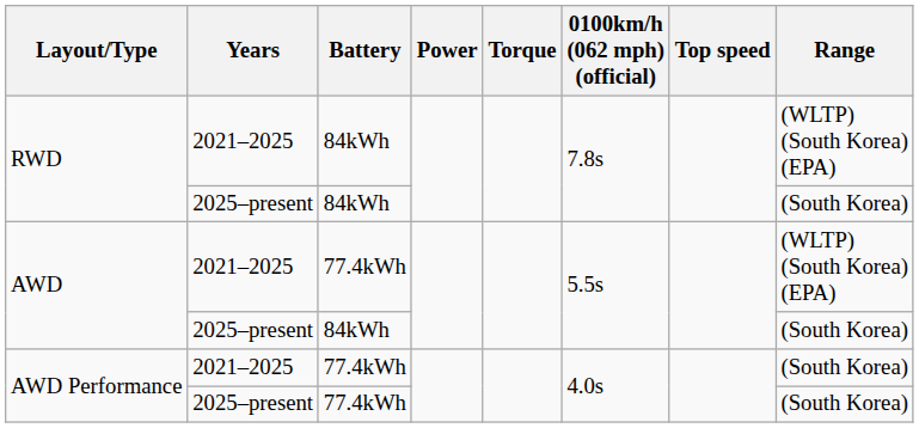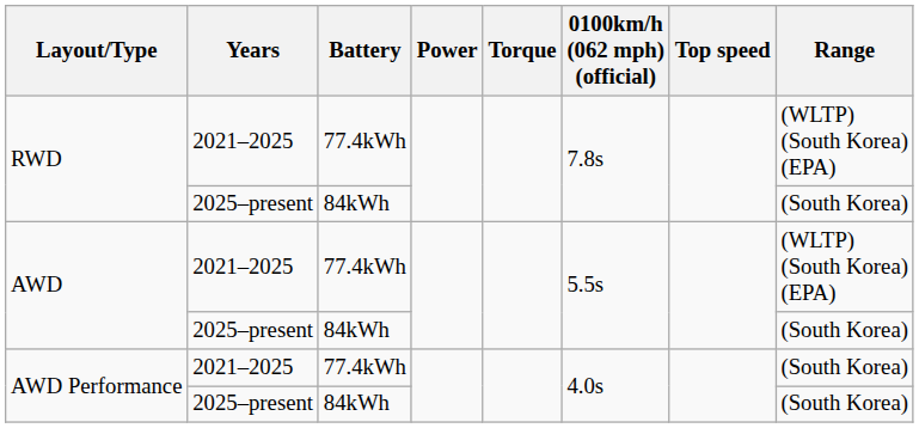RWD / 2021–2025 | Battery: 84kWh -> 77.4kWh
AWD Performance / 2025–present | Battery: 77.4kWh -> 84kWh
